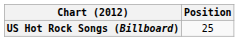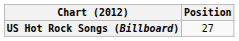US Hot Rock Songs (Billboard) | Position: 25 -> 27
